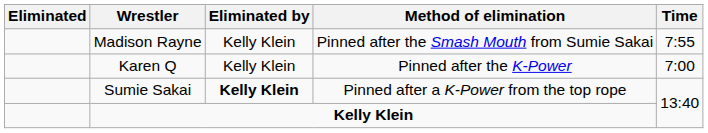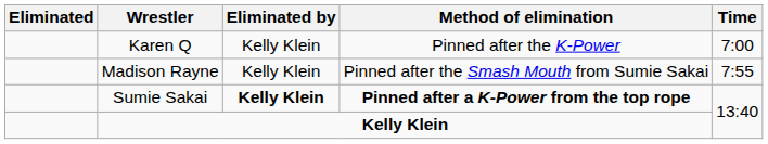rows swapped: Karen Q <-> Madison Rayne
Sumie Sakai | Method of elimination: normal -> bold
